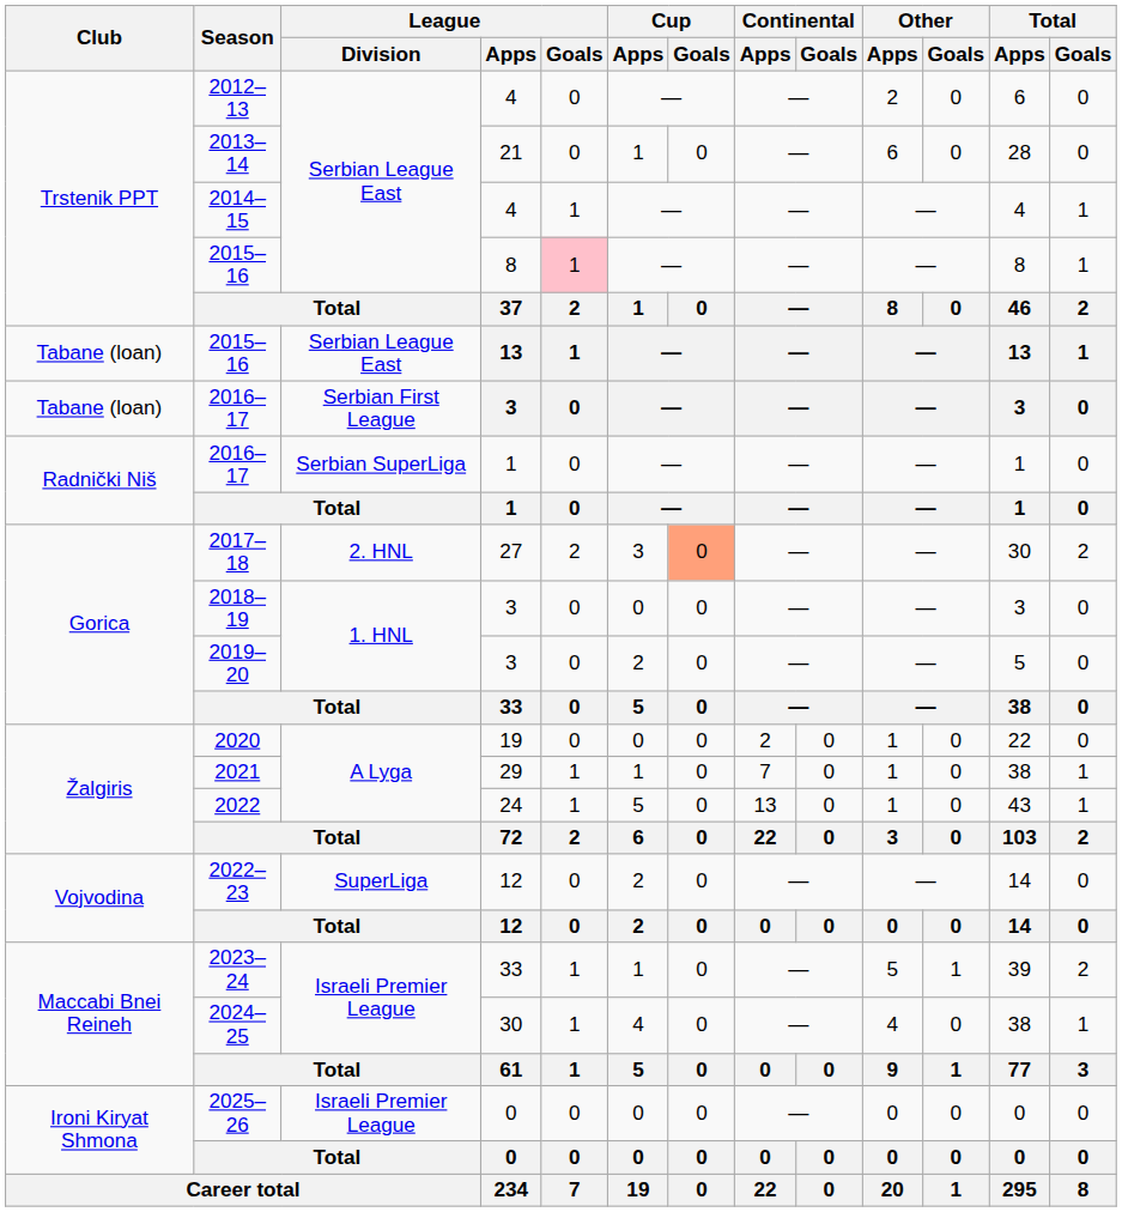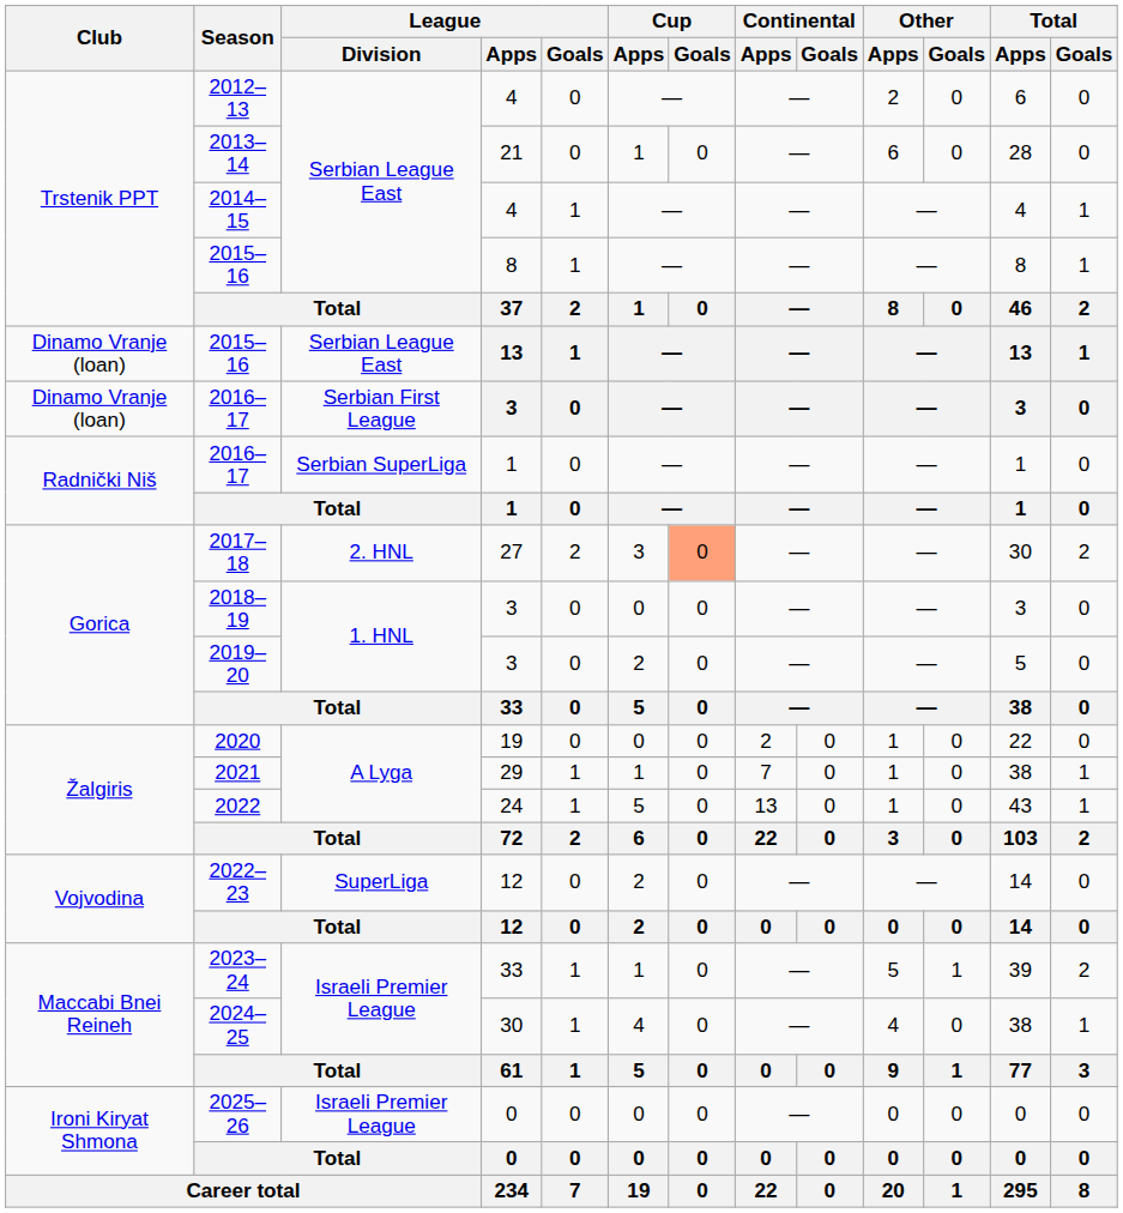2015–16 / 8 | League / Goals: pink background -> no background
2015–16 / 13 | Club: Tabane (loan) -> Dinamo Vranje (loan)
2016–17 / 3 | Club: Tabane (loan) -> Dinamo Vranje (loan)
